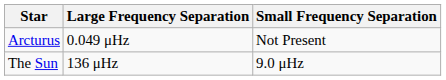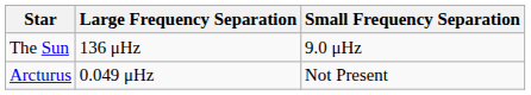rows swapped: The Sun <-> Arcturus
